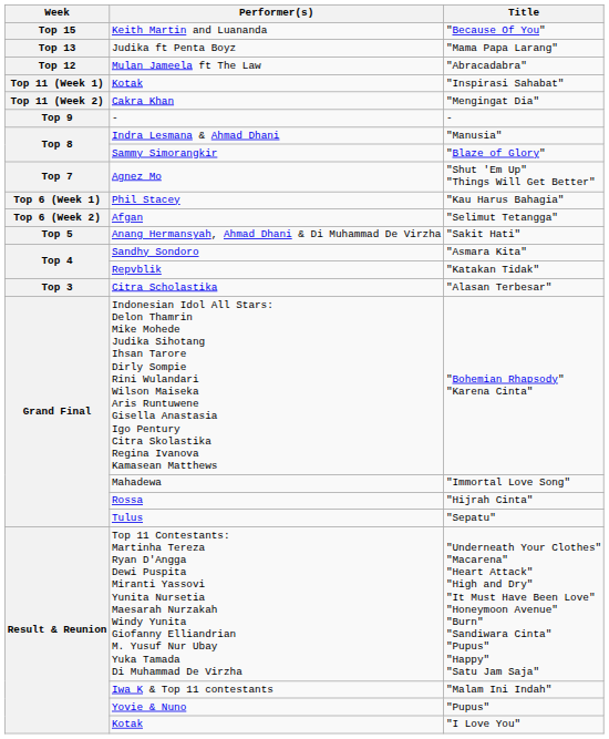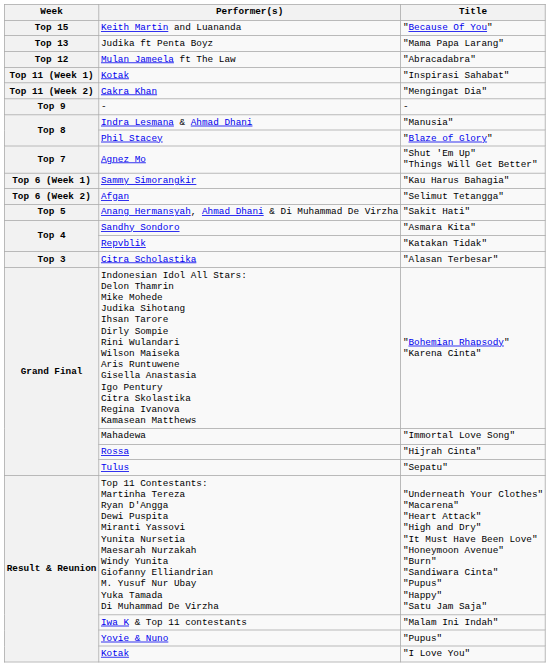"Blaze of Glory" | Performer(s): Sammy Simorangkir -> Phil Stacey
"Kau Harus Bahagia" | Performer(s): Phil Stacey -> Sammy Simorangkir
